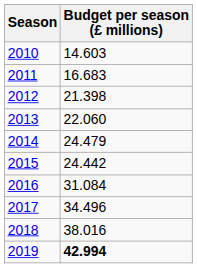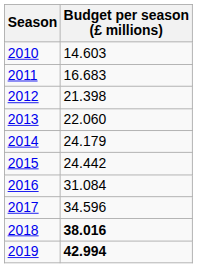2014 | Budget per season (£ millions): 24.479 -> 24.179
2017 | Budget per season (£ millions): 34.496 -> 34.596
2018 | Budget per season (£ millions): normal -> bold
